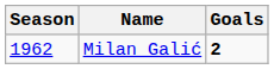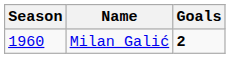Milan Galić | Season: 1962 -> 1960
